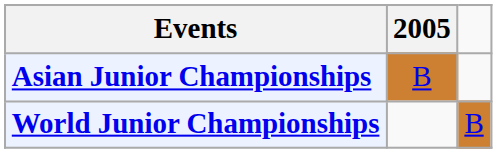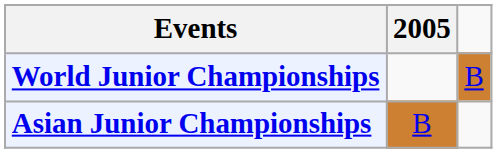rows swapped: Asian Junior Championships <-> World Junior Championships
